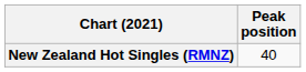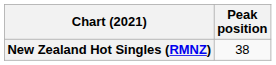New Zealand Hot Singles (RMNZ) | Peak position: 40 -> 38
